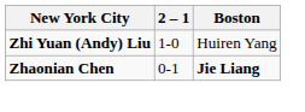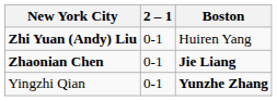Zhi Yuan (Andy) Liu | 2 – 1: 1-0 -> 0-1
+ row: Yingzhi Qian | 0-1 | Yunzhe Zhang
